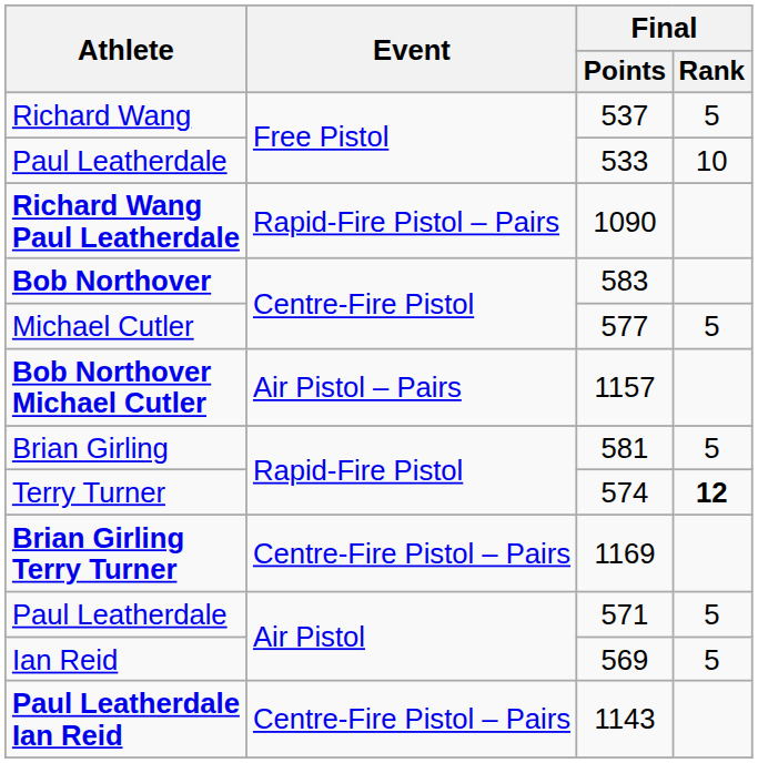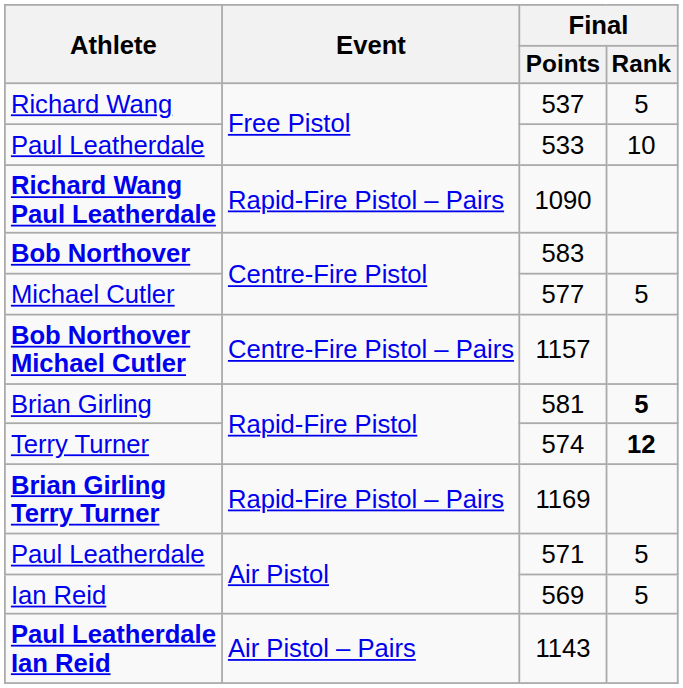Bob Northover Michael Cutler | Event: Air Pistol – Pairs -> Centre-Fire Pistol – Pairs
Brian Girling | Final / Rank: normal -> bold
Brian Girling Terry Turner | Event: Centre-Fire Pistol – Pairs -> Rapid-Fire Pistol – Pairs
Paul Leatherdale Ian Reid | Event: Centre-Fire Pistol – Pairs -> Air Pistol – Pairs
